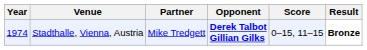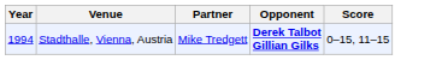- column: Result | Bronze
Stadthalle, Vienna, Austria | Year: 1974 -> 1994
